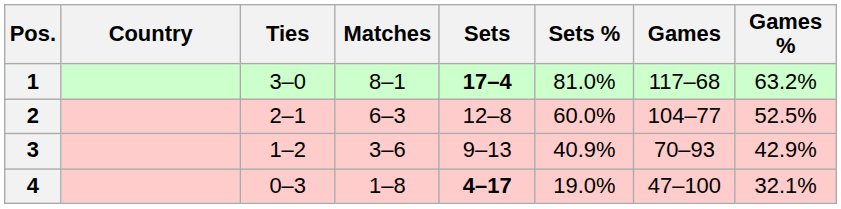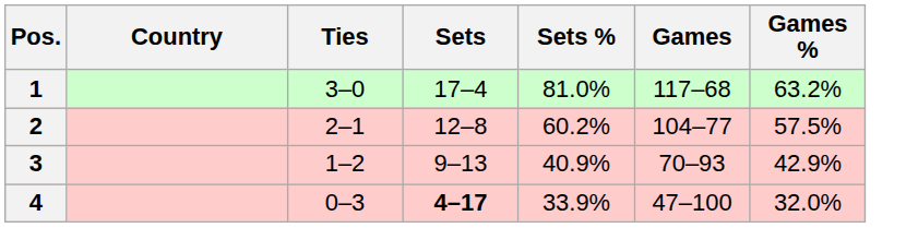- column: Matches | 8–1 | 6–3 | 3–6 | 1–8
1 | Sets: bold -> normal
2 | Sets %: 60.0% -> 60.2%
2 | Games %: 52.5% -> 57.5%
4 | Sets %: 19.0% -> 33.9%
4 | Games %: 32.1% -> 32.0%
